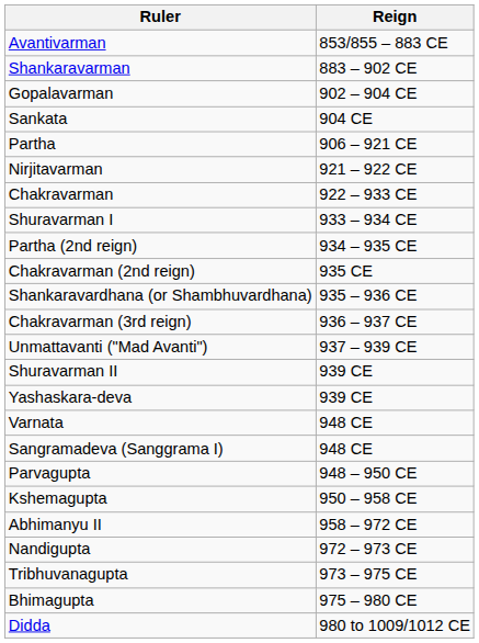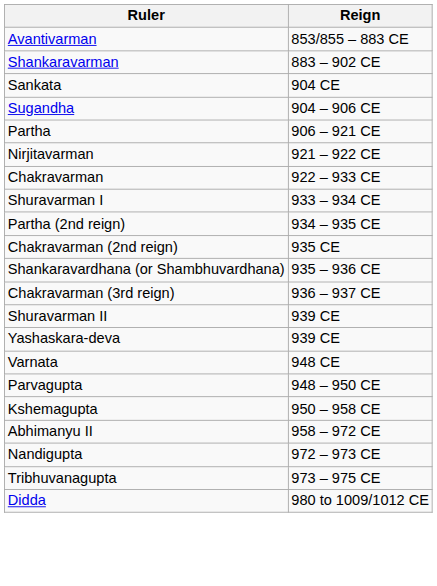- row: Gopalavarman | 902 – 904 CE
+ row: Sugandha | 904 – 906 CE
- row: Unmattavanti ("Mad Avanti") | 937 – 939 CE
- row: Sangramadeva (Sanggrama I) | 948 CE
- row: Bhimagupta | 975 – 980 CE
